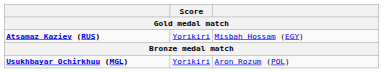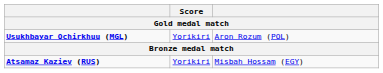rows swapped: Atsamaz Kaziev (RUS) <-> Usukhbayar Ochirkhuu (MGL)
